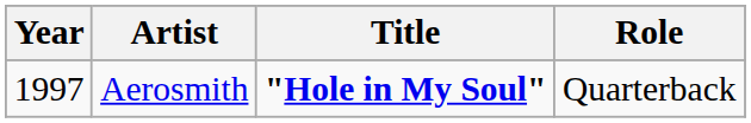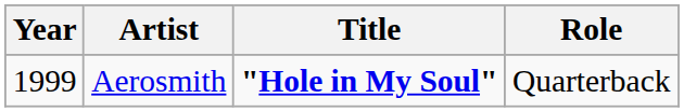Aerosmith | Year: 1997 -> 1999
